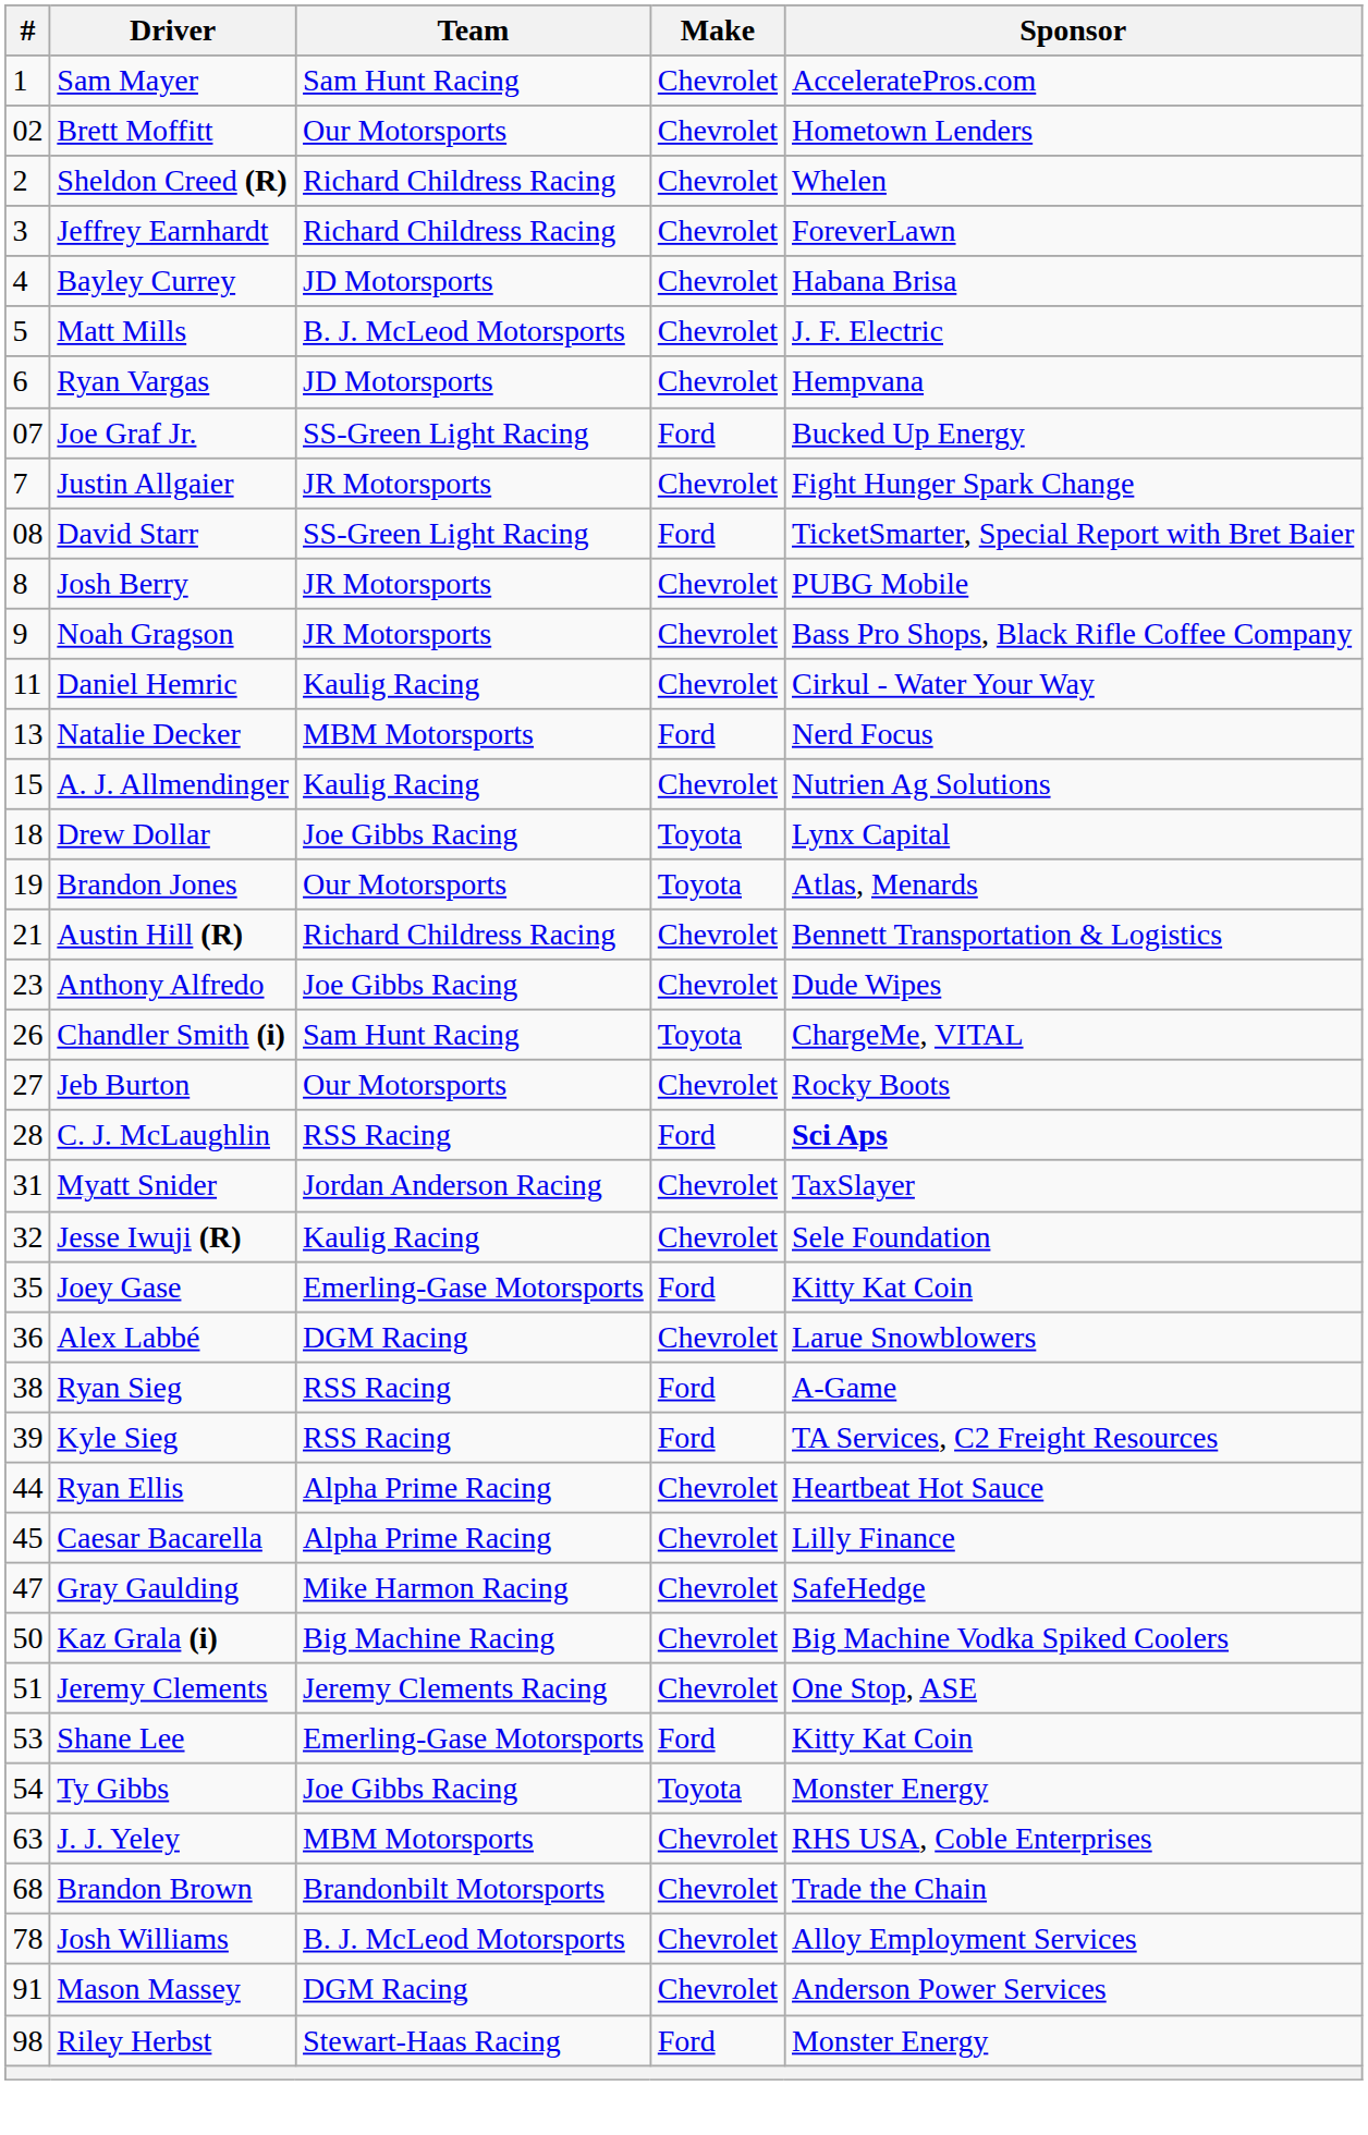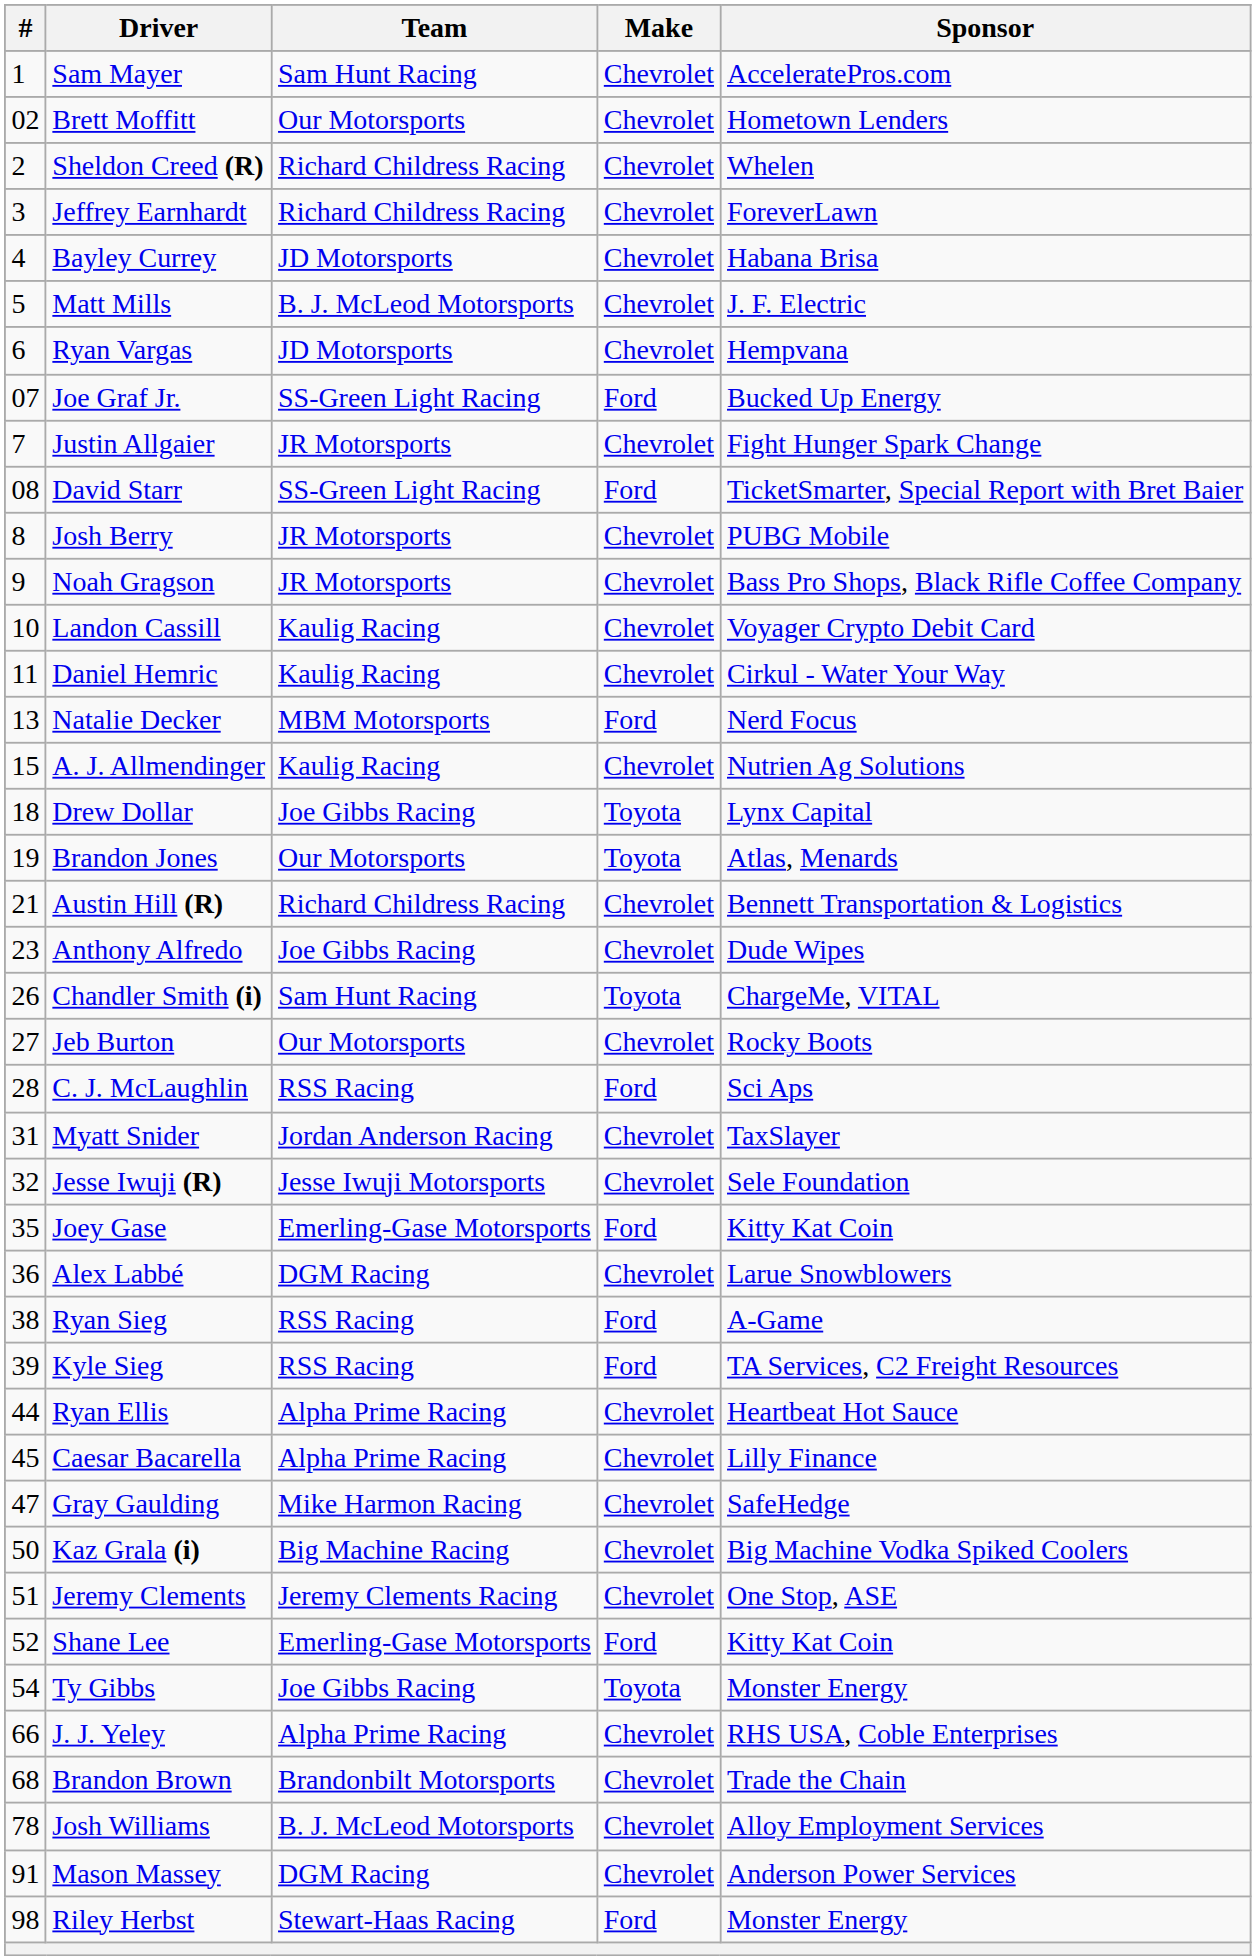+ row: 10 | Landon Cassill | Kaulig Racing | Chevrolet | Voyager Crypto Debit Card
C. J. McLaughlin | Sponsor: bold -> normal
Jesse Iwuji (R) | Team: Kaulig Racing -> Jesse Iwuji Motorsports
Shane Lee | #: 53 -> 52
J. J. Yeley | #: 63 -> 66
J. J. Yeley | Team: MBM Motorsports -> Alpha Prime Racing
